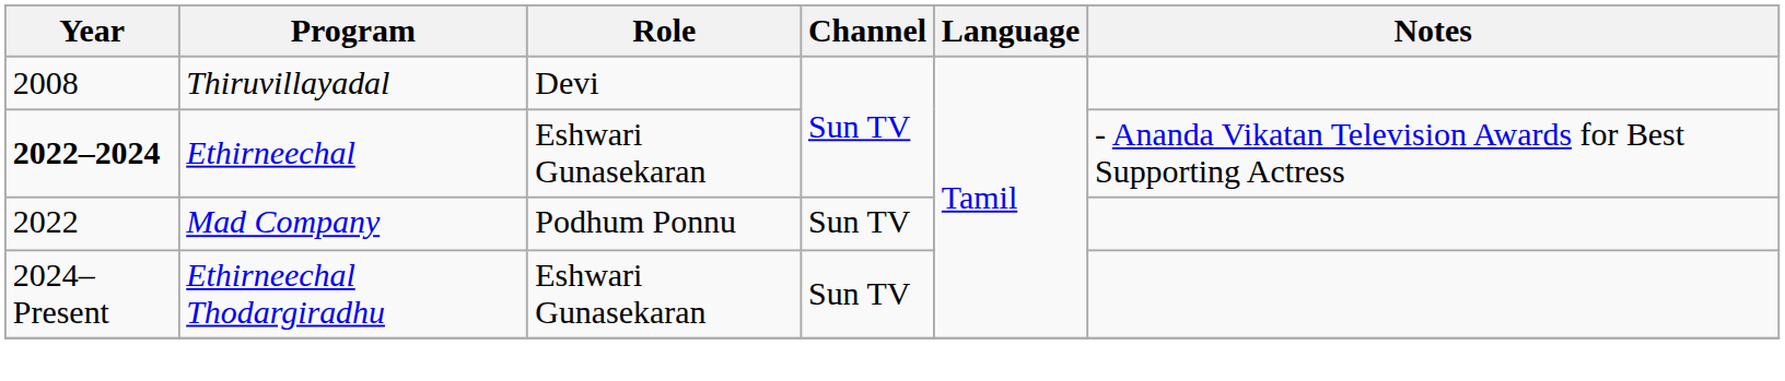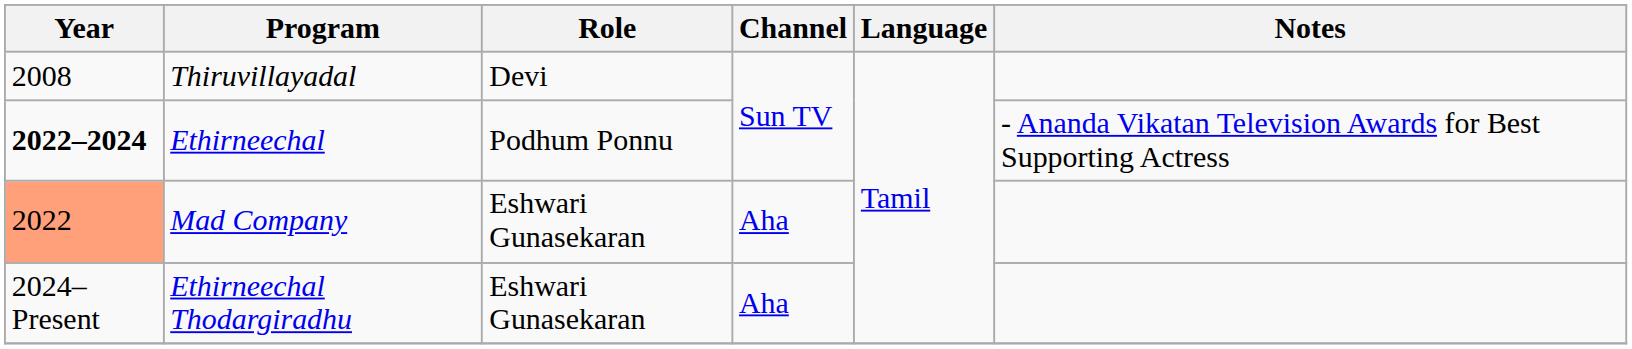Ethirneechal | Role: Eshwari Gunasekaran -> Podhum Ponnu
Mad Company | Year: no background -> lightsalmon background
Mad Company | Role: Podhum Ponnu -> Eshwari Gunasekaran
Mad Company | Channel: Sun TV -> Aha
Ethirneechal Thodargiradhu | Channel: Sun TV -> Aha
